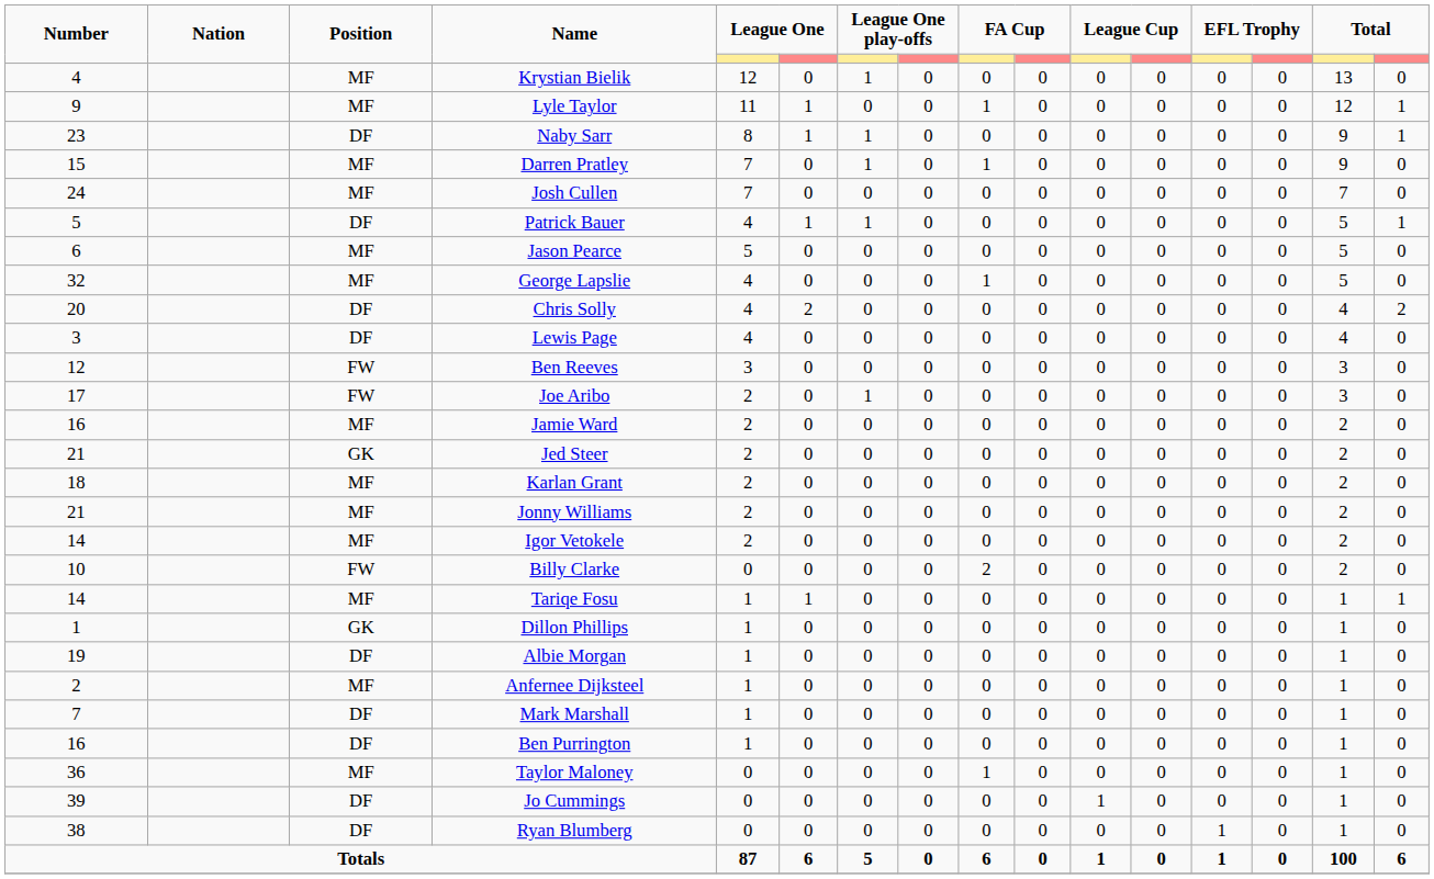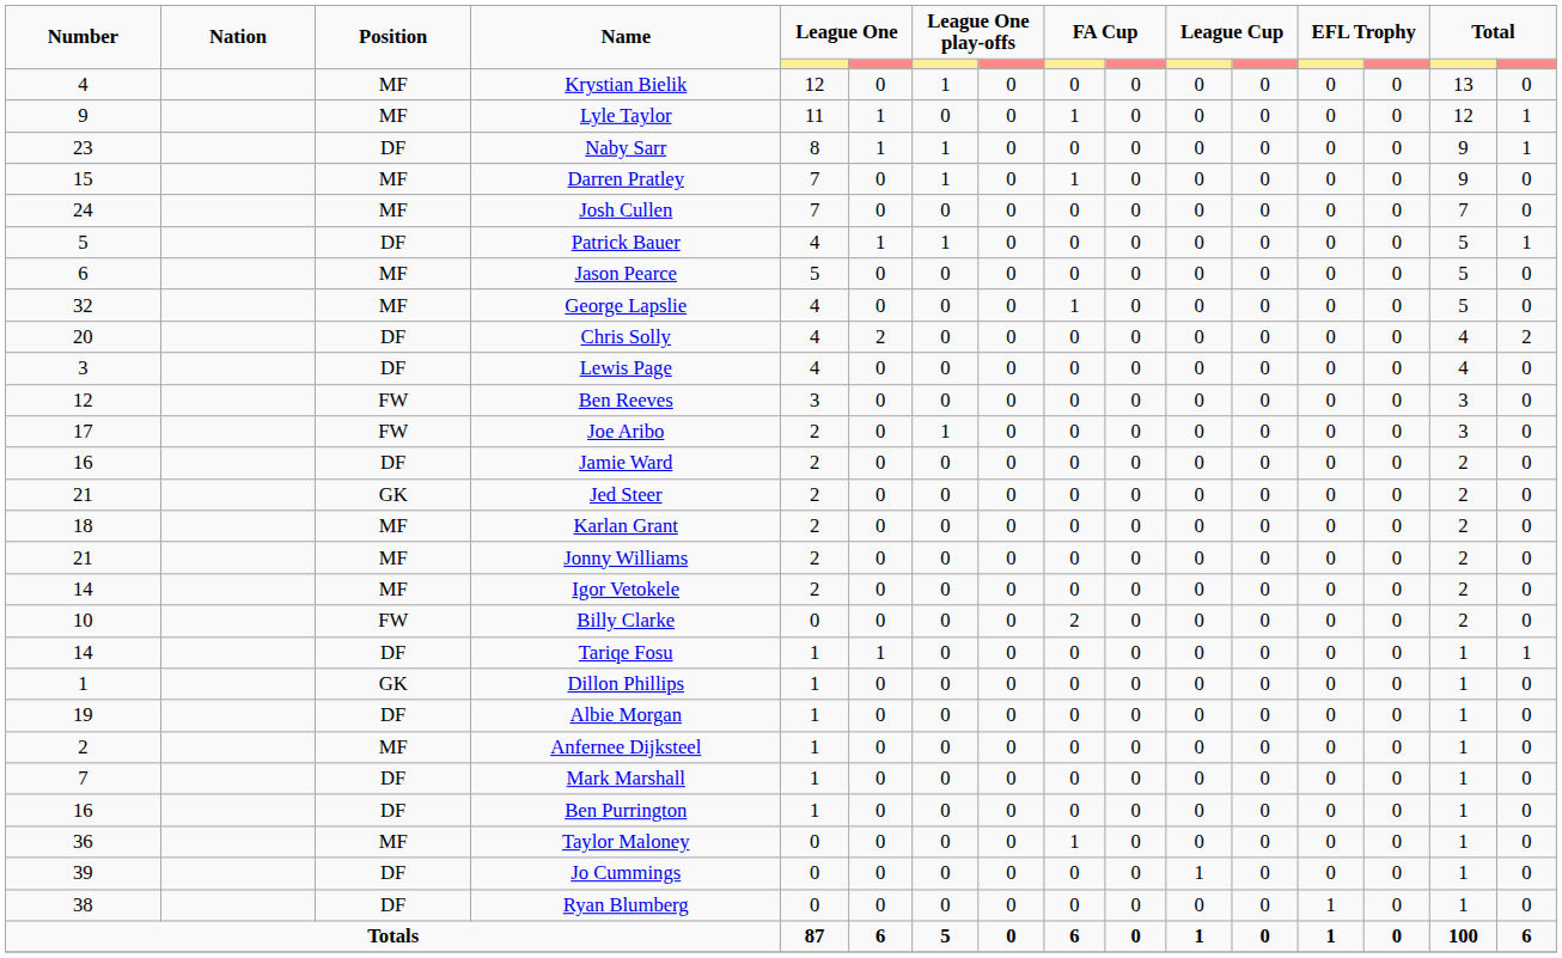Jamie Ward | Position: MF -> DF
Tariqe Fosu | Position: MF -> DF
